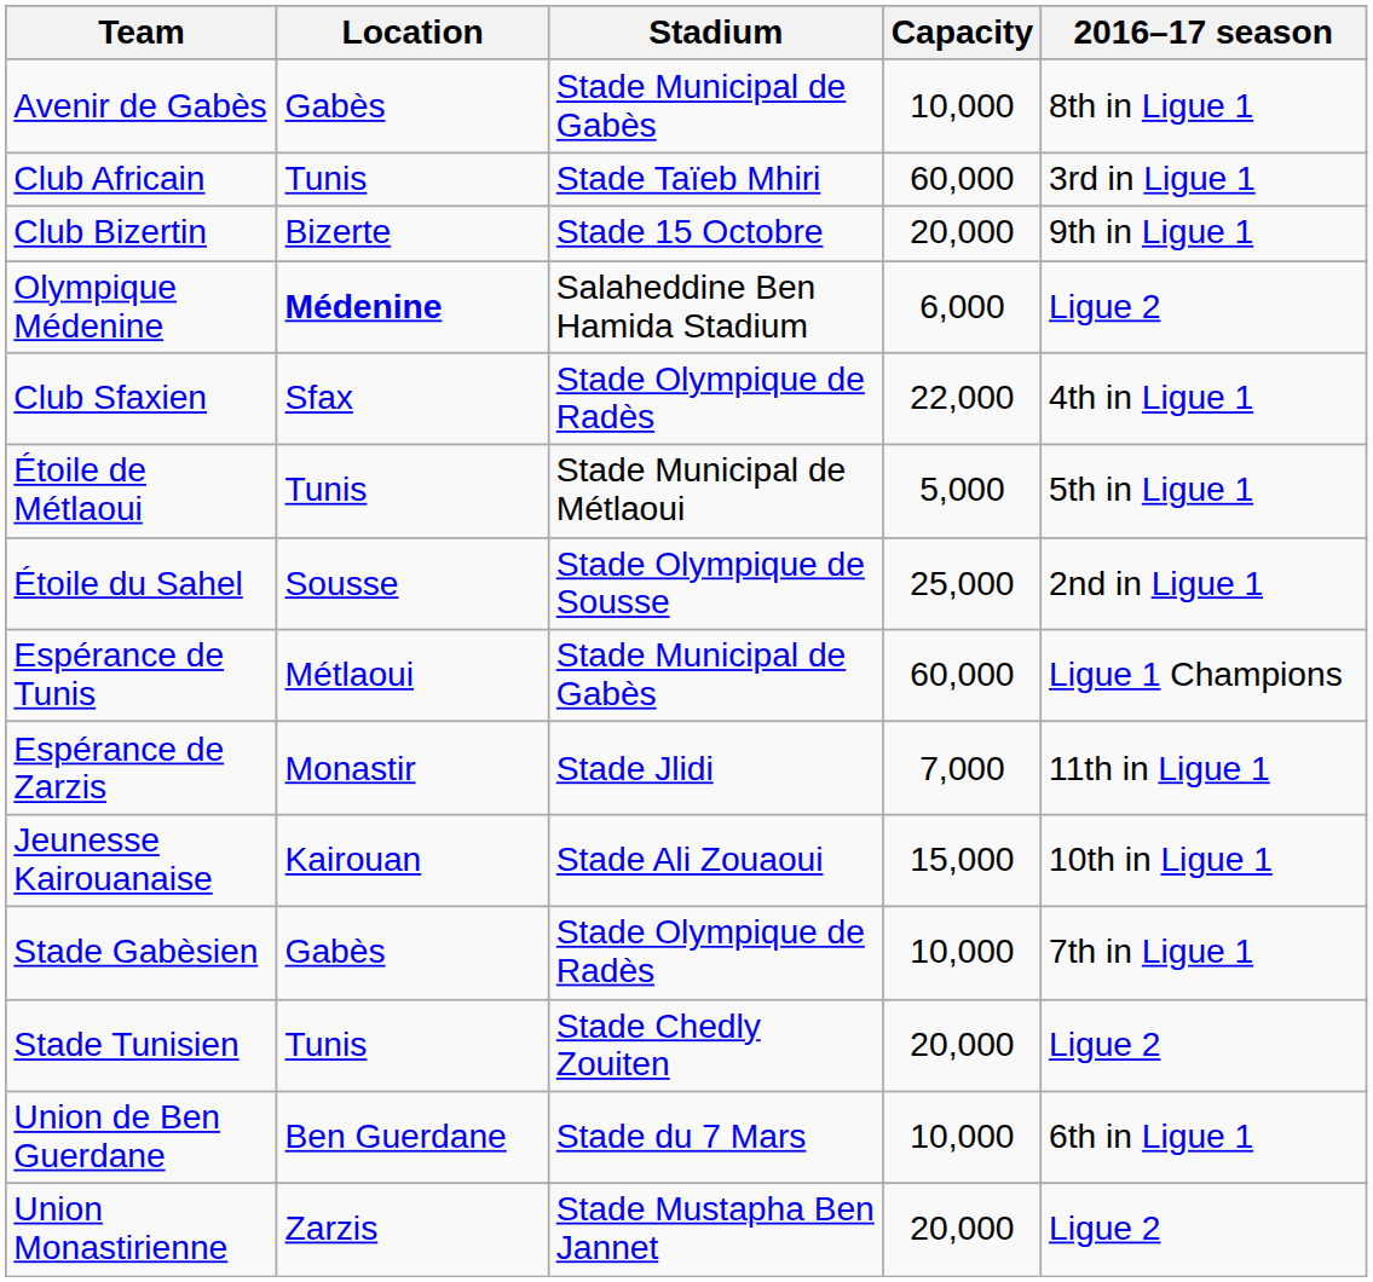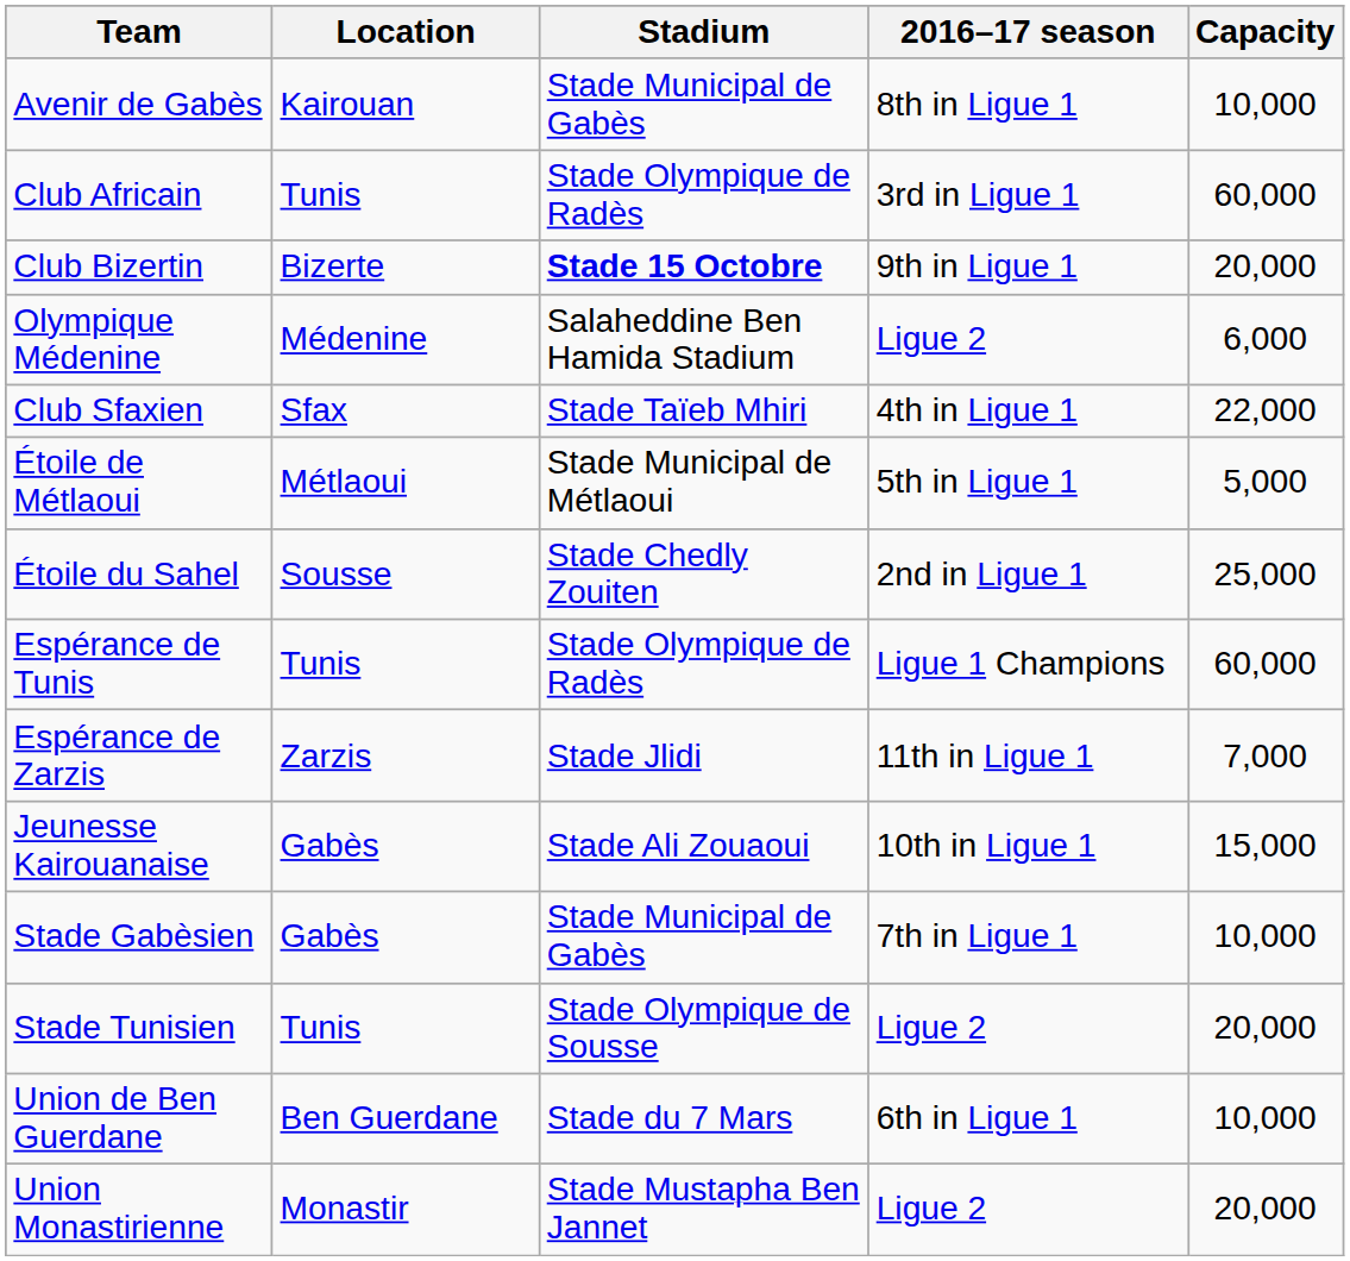columns swapped: Capacity <-> 2016–17 season
Avenir de Gabès | Location: Gabès -> Kairouan
Club Africain | Stadium: Stade Taïeb Mhiri -> Stade Olympique de Radès
Club Bizertin | Stadium: normal -> bold
Olympique Médenine | Location: bold -> normal
Club Sfaxien | Stadium: Stade Olympique de Radès -> Stade Taïeb Mhiri
Étoile de Métlaoui | Location: Tunis -> Métlaoui
Étoile du Sahel | Stadium: Stade Olympique de Sousse -> Stade Chedly Zouiten
Espérance de Tunis | Location: Métlaoui -> Tunis
Espérance de Tunis | Stadium: Stade Municipal de Gabès -> Stade Olympique de Radès
Espérance de Zarzis | Location: Monastir -> Zarzis
Jeunesse Kairouanaise | Location: Kairouan -> Gabès
Stade Gabèsien | Stadium: Stade Olympique de Radès -> Stade Municipal de Gabès
Stade Tunisien | Stadium: Stade Chedly Zouiten -> Stade Olympique de Sousse
Union Monastirienne | Location: Zarzis -> Monastir
